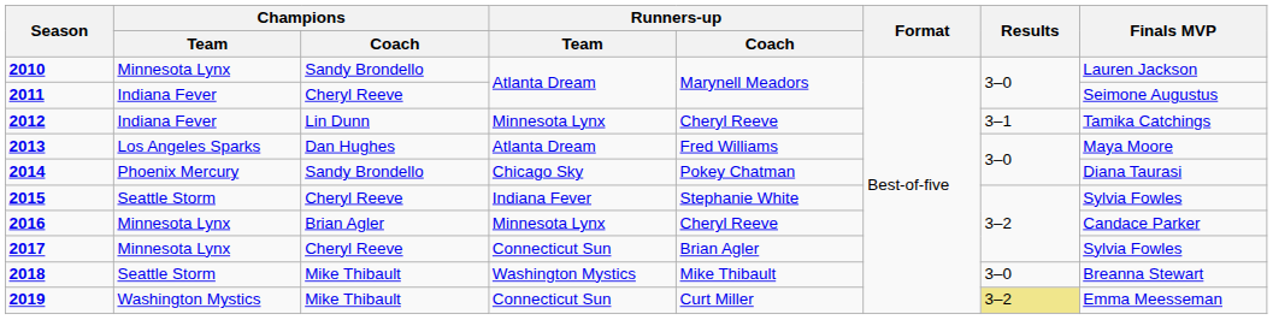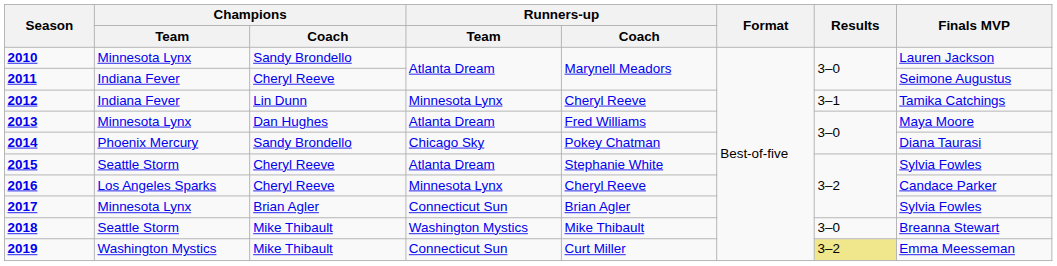2013 | Champions / Team: Los Angeles Sparks -> Minnesota Lynx
2015 | Runners-up / Team: Indiana Fever -> Atlanta Dream
2016 | Champions / Team: Minnesota Lynx -> Los Angeles Sparks
2016 | Champions / Coach: Brian Agler -> Cheryl Reeve
2017 | Champions / Coach: Cheryl Reeve -> Brian Agler
